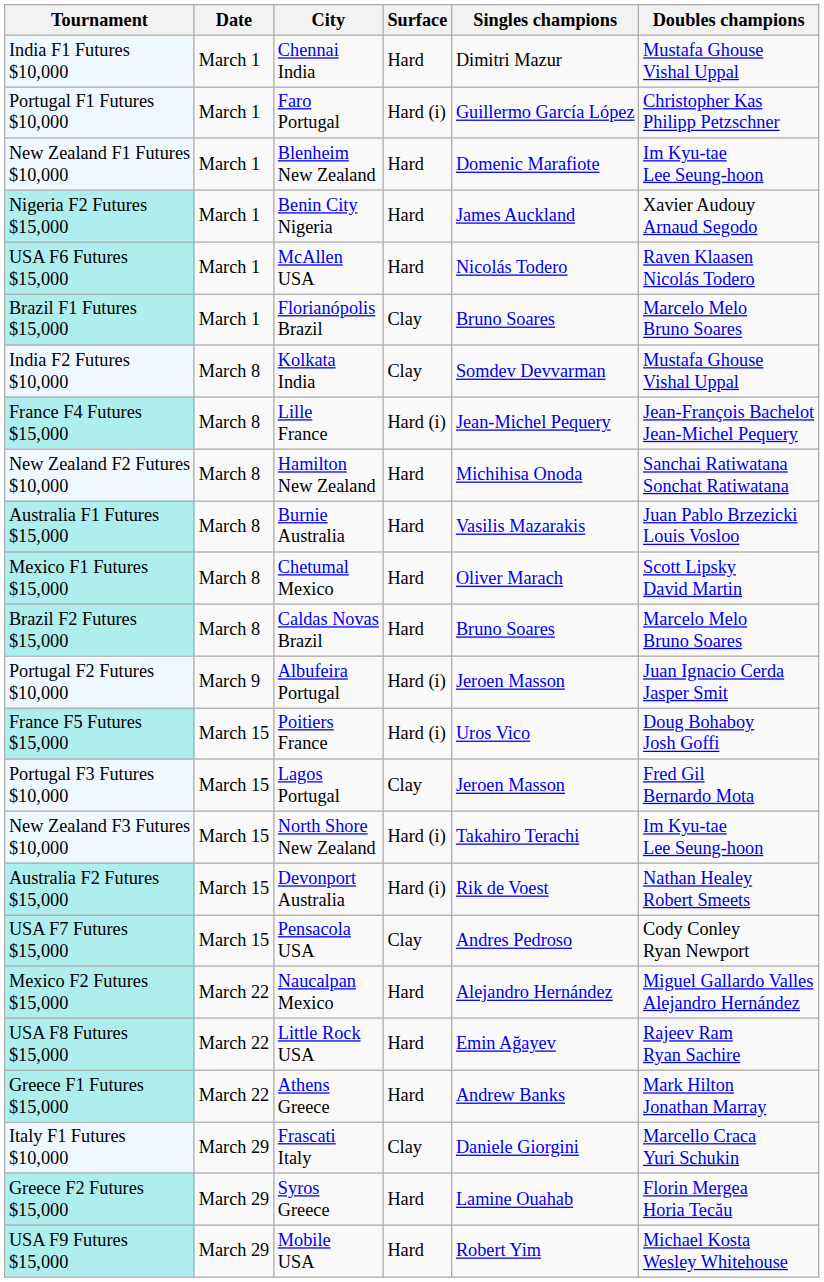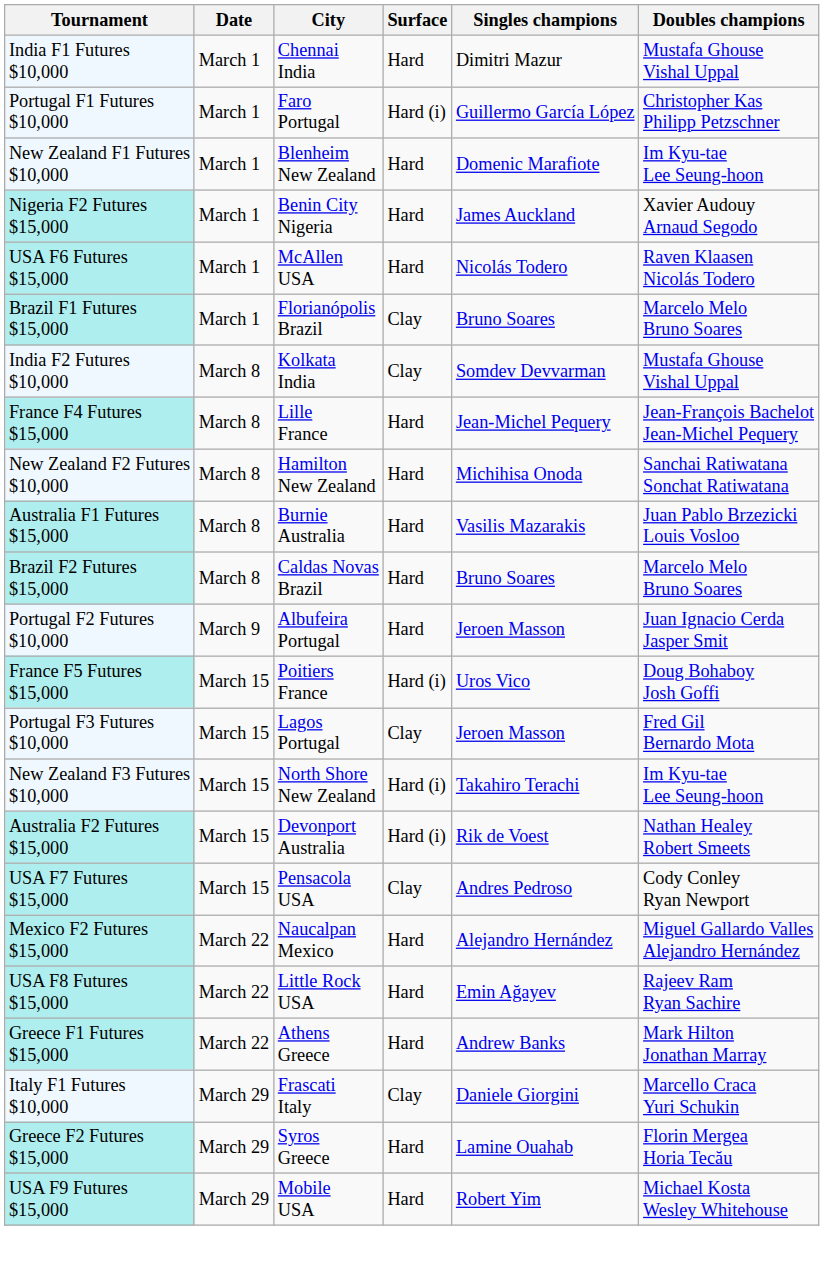France F4 Futures $15,000 | Surface: Hard (i) -> Hard
- row: Mexico F1 Futures $15,000 | March 8 | Chetumal Mexico | Hard | Oliver Marach | Scott Lipsky David Martin
Portugal F2 Futures $10,000 | Surface: Hard (i) -> Hard
